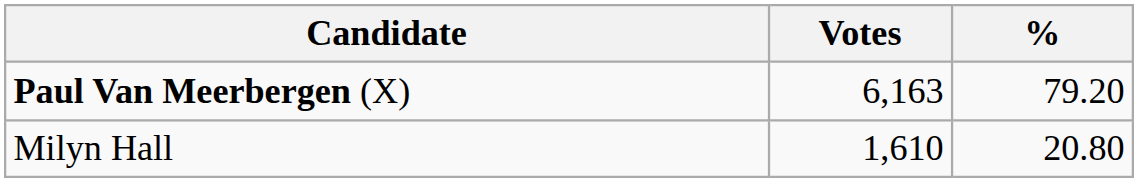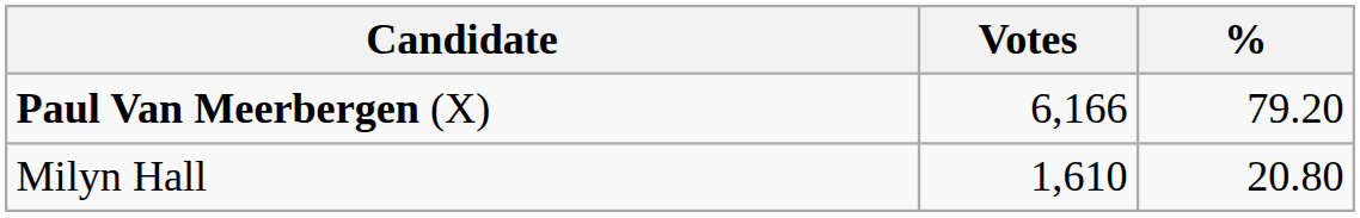Paul Van Meerbergen (X) | Votes: 6,163 -> 6,166
